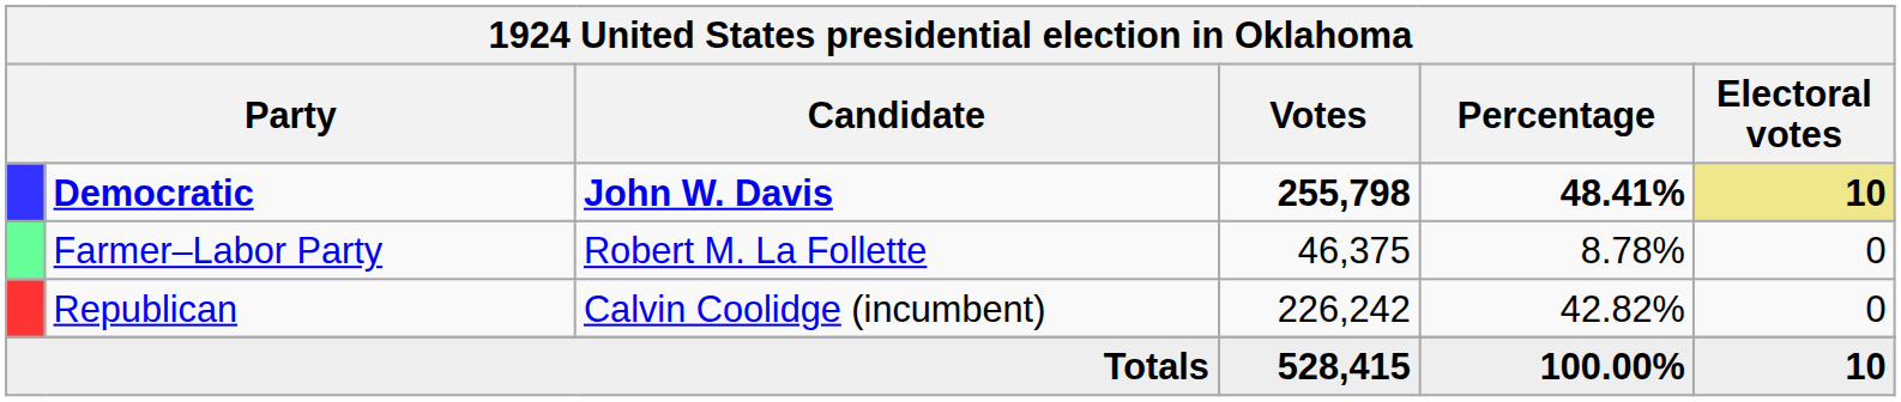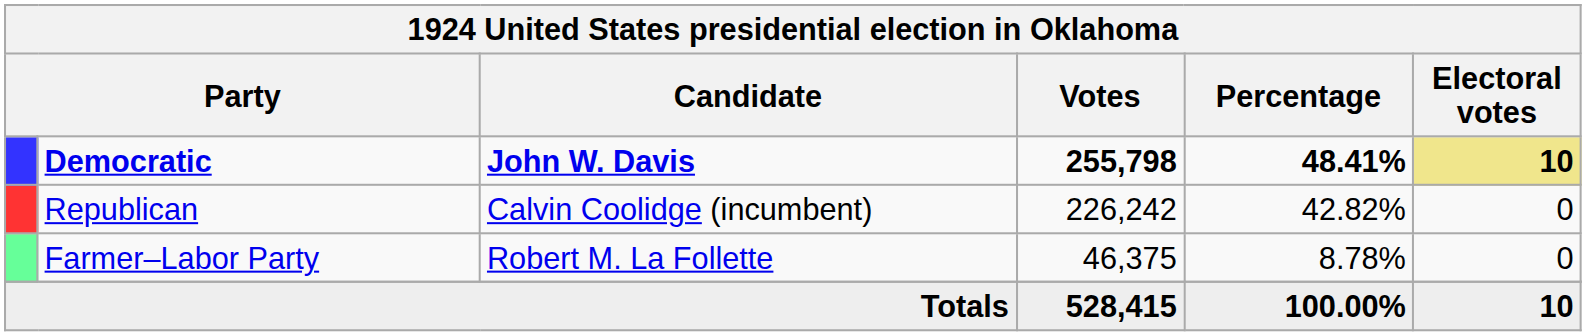rows swapped: Republican <-> Farmer–Labor Party
